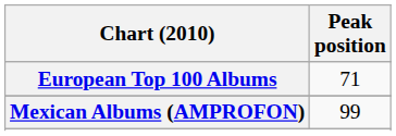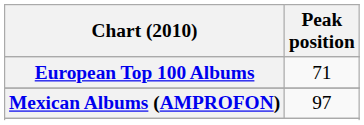Mexican Albums (AMPROFON) | Peak position: 99 -> 97
